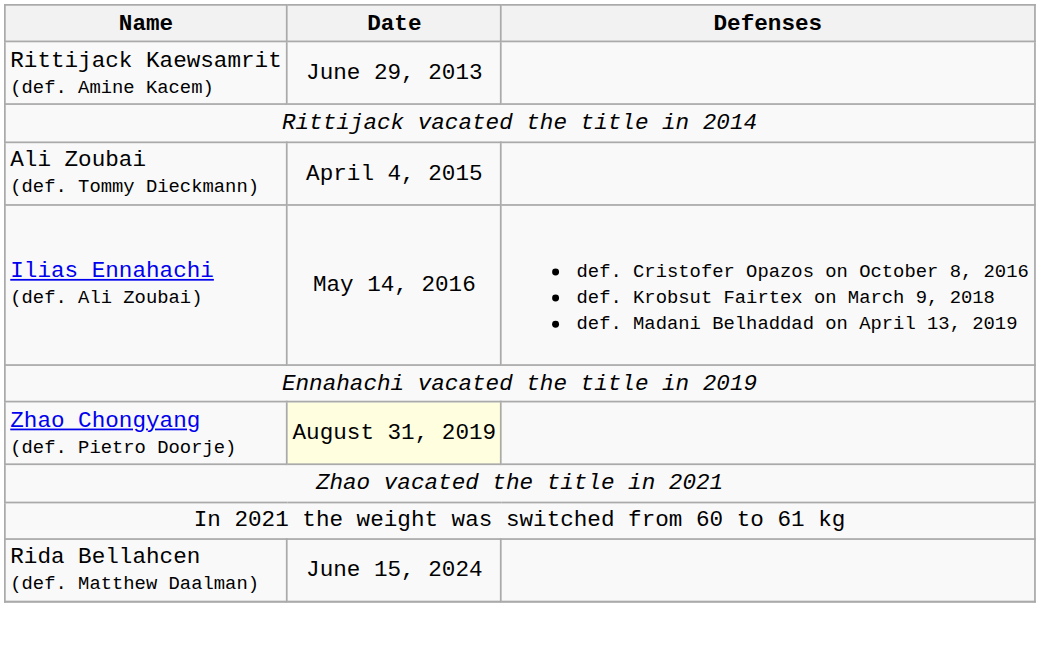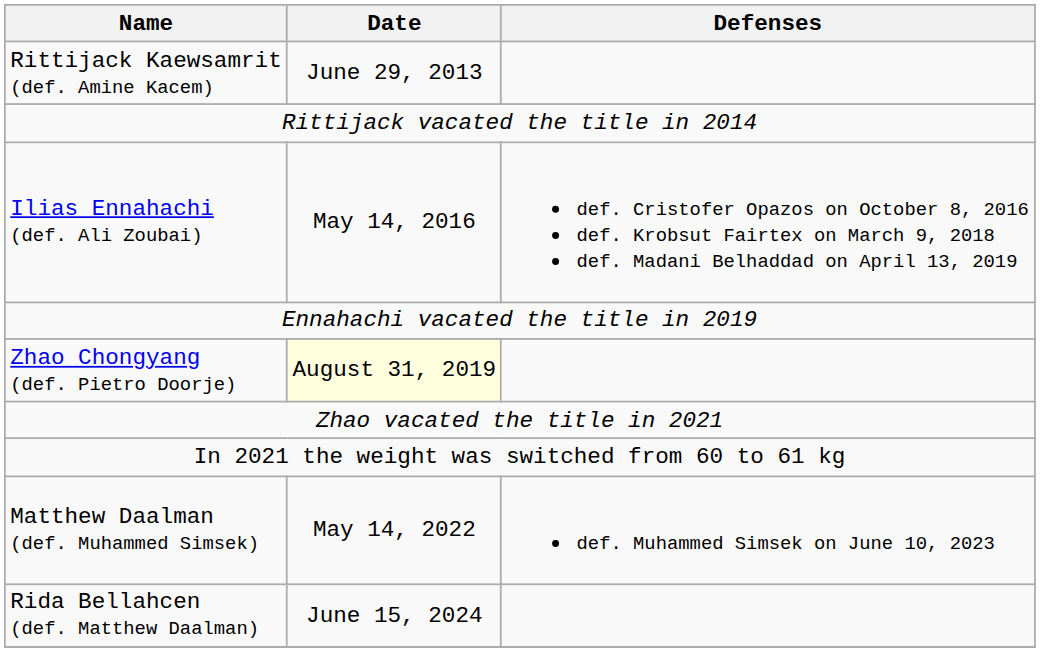- row: Ali Zoubai (def. Tommy Dieckmann) | April 4, 2015
+ row: Matthew Daalman (def. Muhammed Simsek) | May 14, 2022 | def. Muhammed Simsek on June 10, 2023
